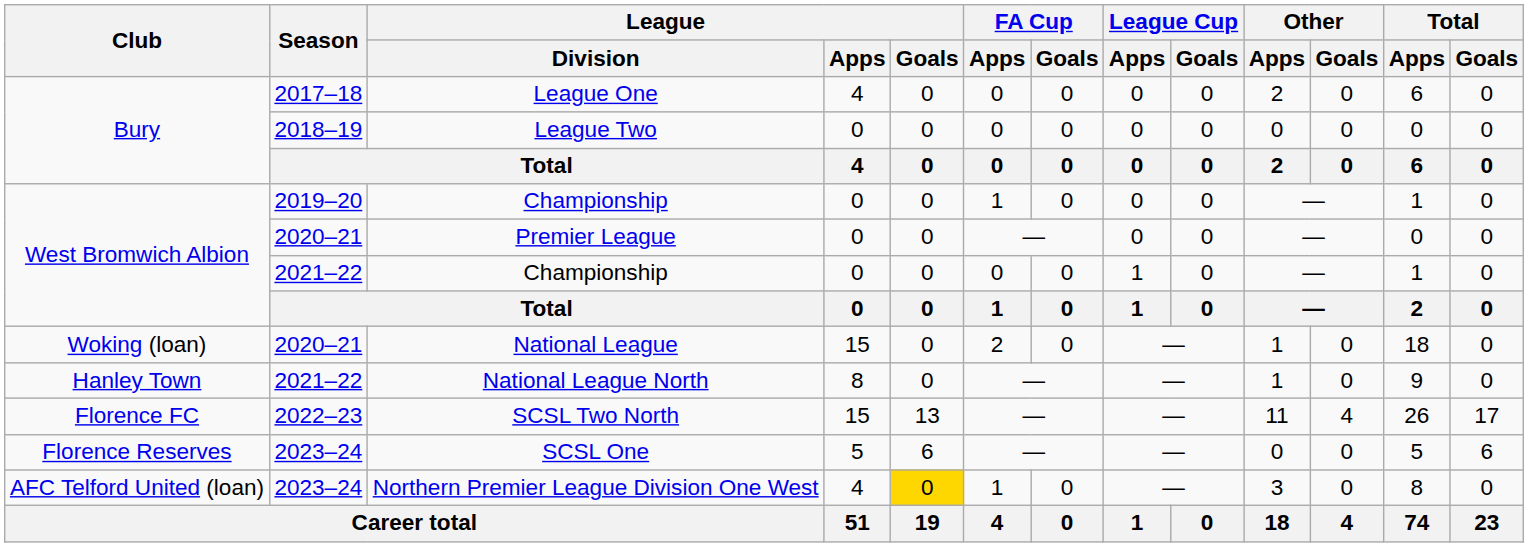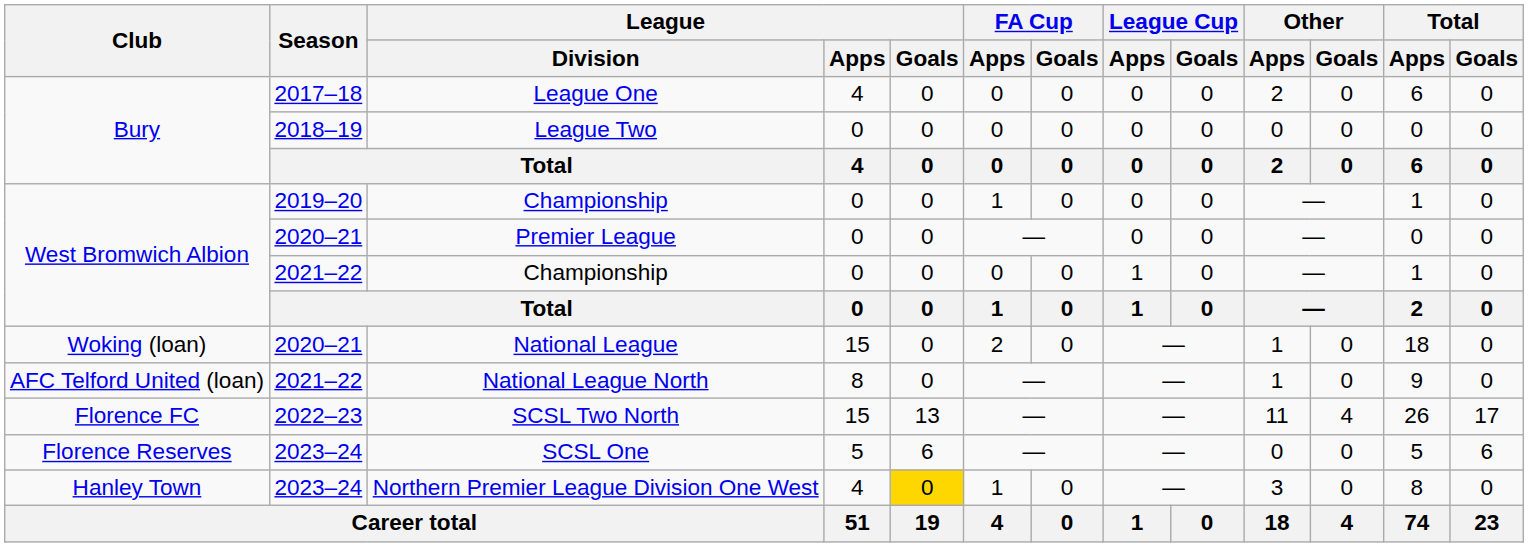National League North | Club: Hanley Town -> AFC Telford United (loan)
Northern Premier League Division One West | Club: AFC Telford United (loan) -> Hanley Town
